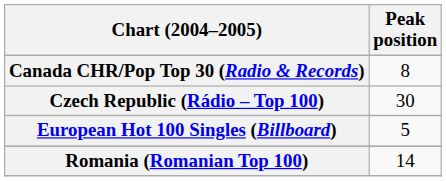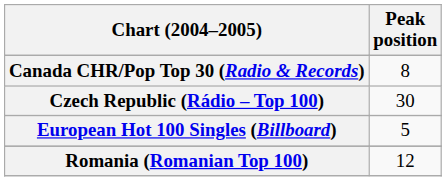Romania (Romanian Top 100) | Peak position: 14 -> 12
